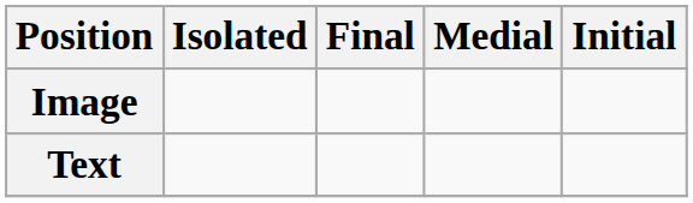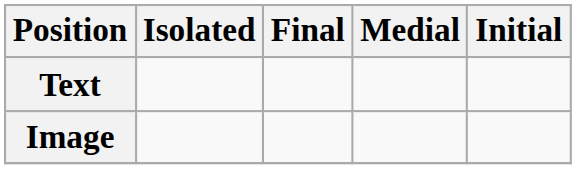rows swapped: Image <-> Text
